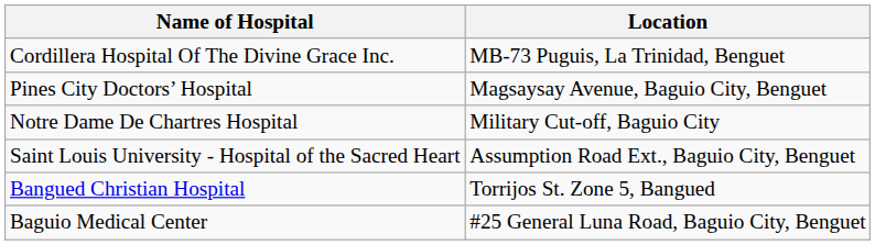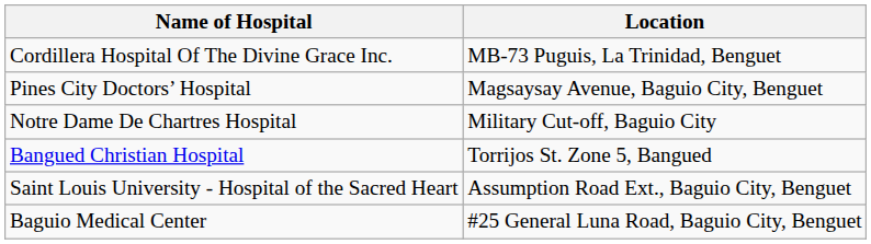rows swapped: Saint Louis University - Hospital of the Sacred Heart <-> Bangued Christian Hospital
